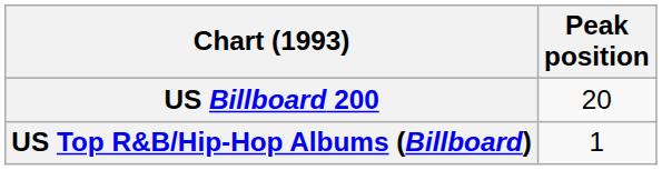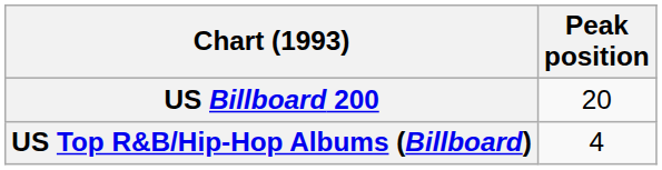US Top R&B/Hip-Hop Albums (Billboard) | Peak position: 1 -> 4
